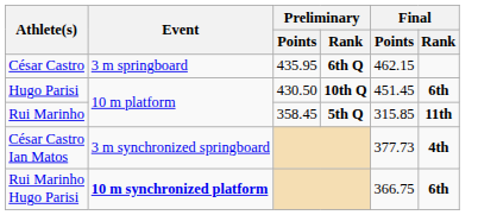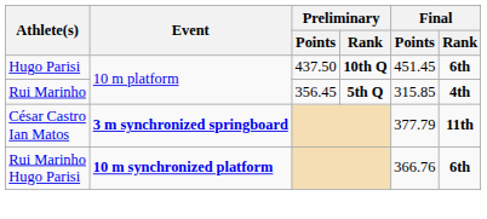- row: César Castro | 3 m springboard | 435.95 | 6th Q | 462.15
Hugo Parisi | Preliminary / Points: 430.50 -> 437.50
Rui Marinho | Preliminary / Points: 358.45 -> 356.45
Rui Marinho | Final / Rank: 11th -> 4th
César Castro Ian Matos | Event: normal -> bold
César Castro Ian Matos | Final / Points: 377.73 -> 377.79
César Castro Ian Matos | Final / Rank: 4th -> 11th
Rui Marinho Hugo Parisi | Final / Points: 366.75 -> 366.76
